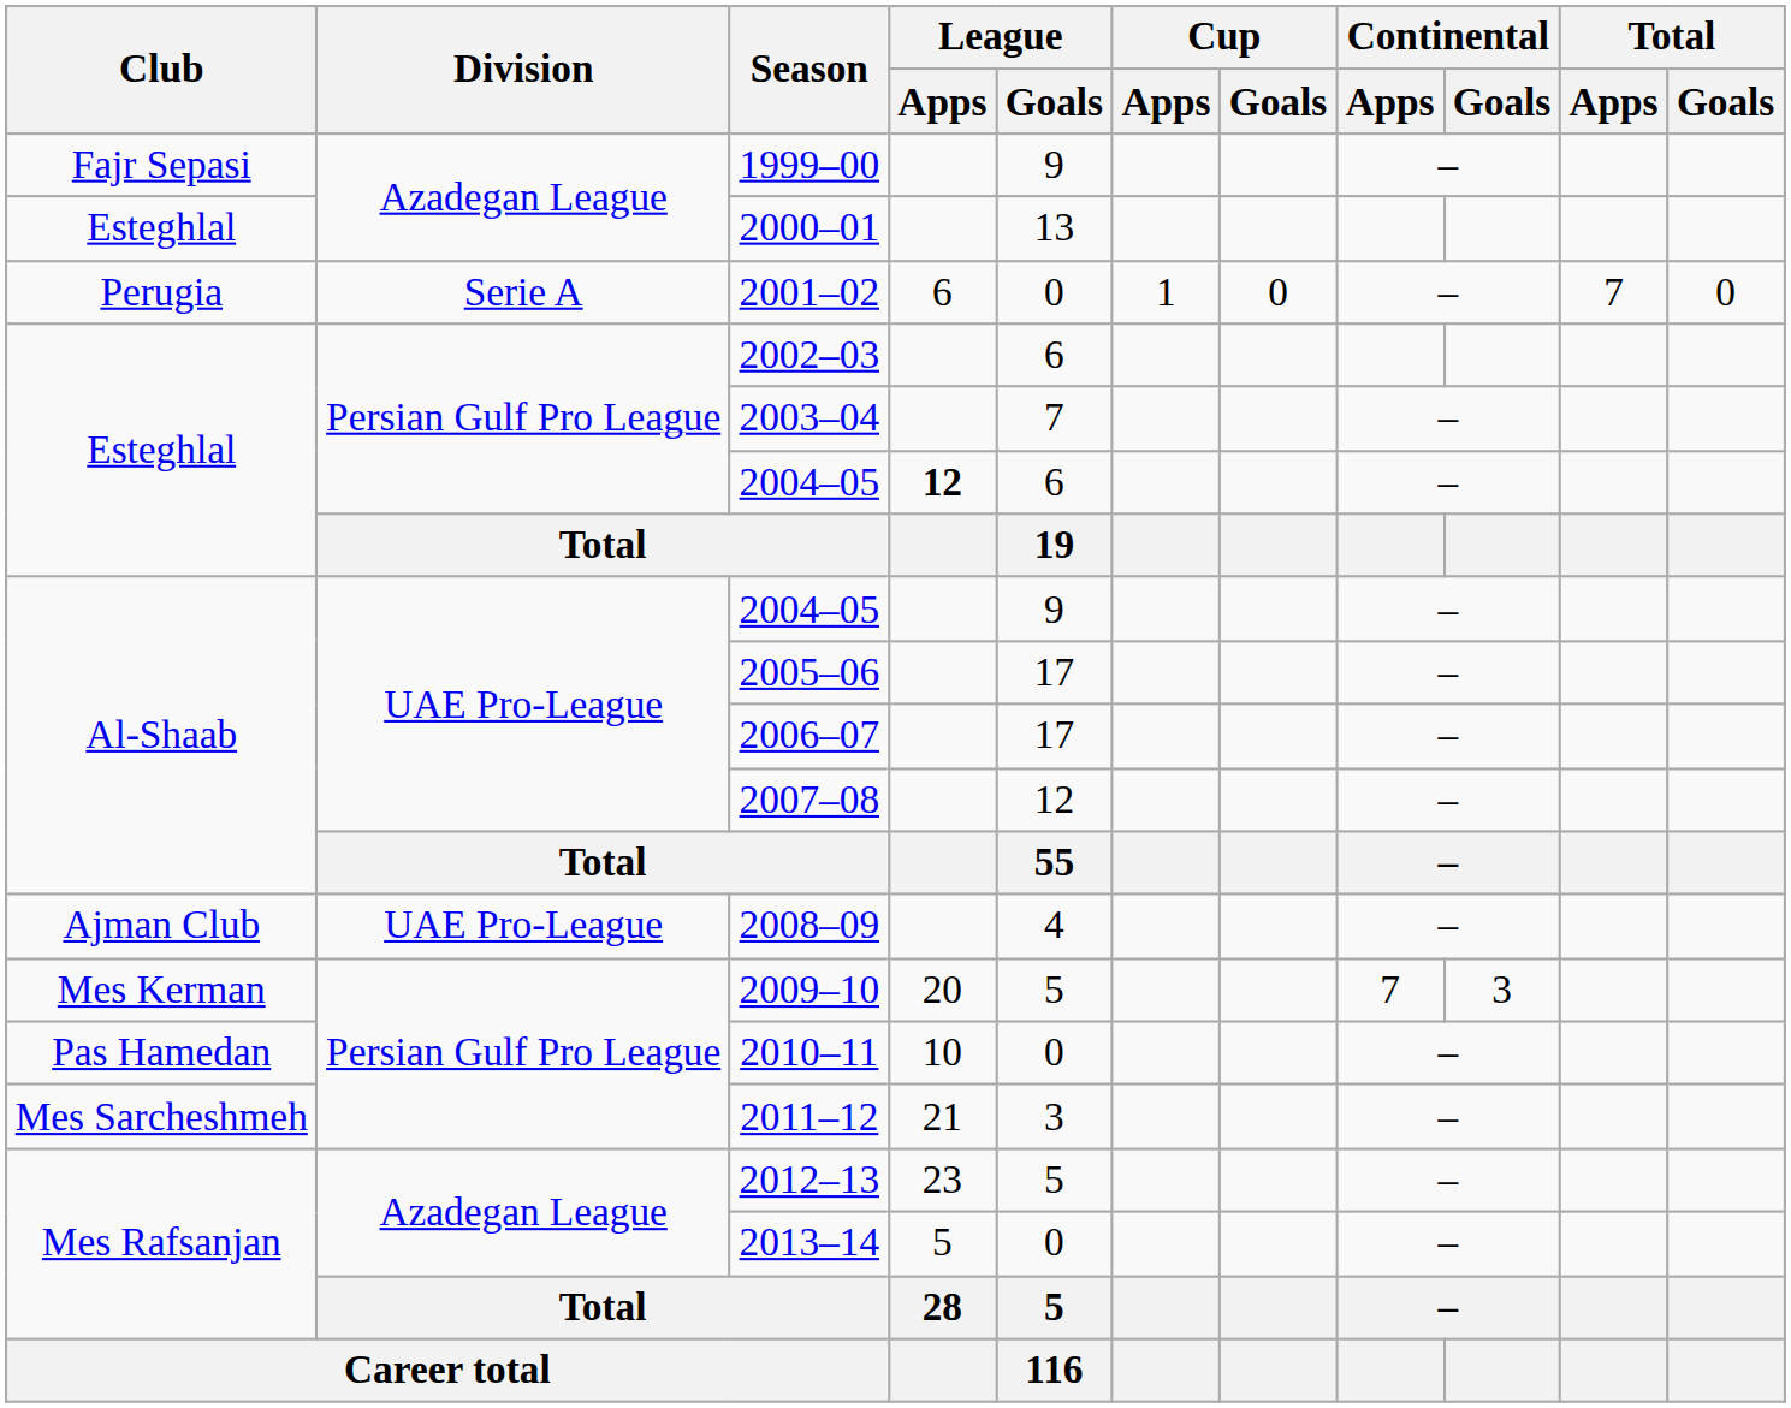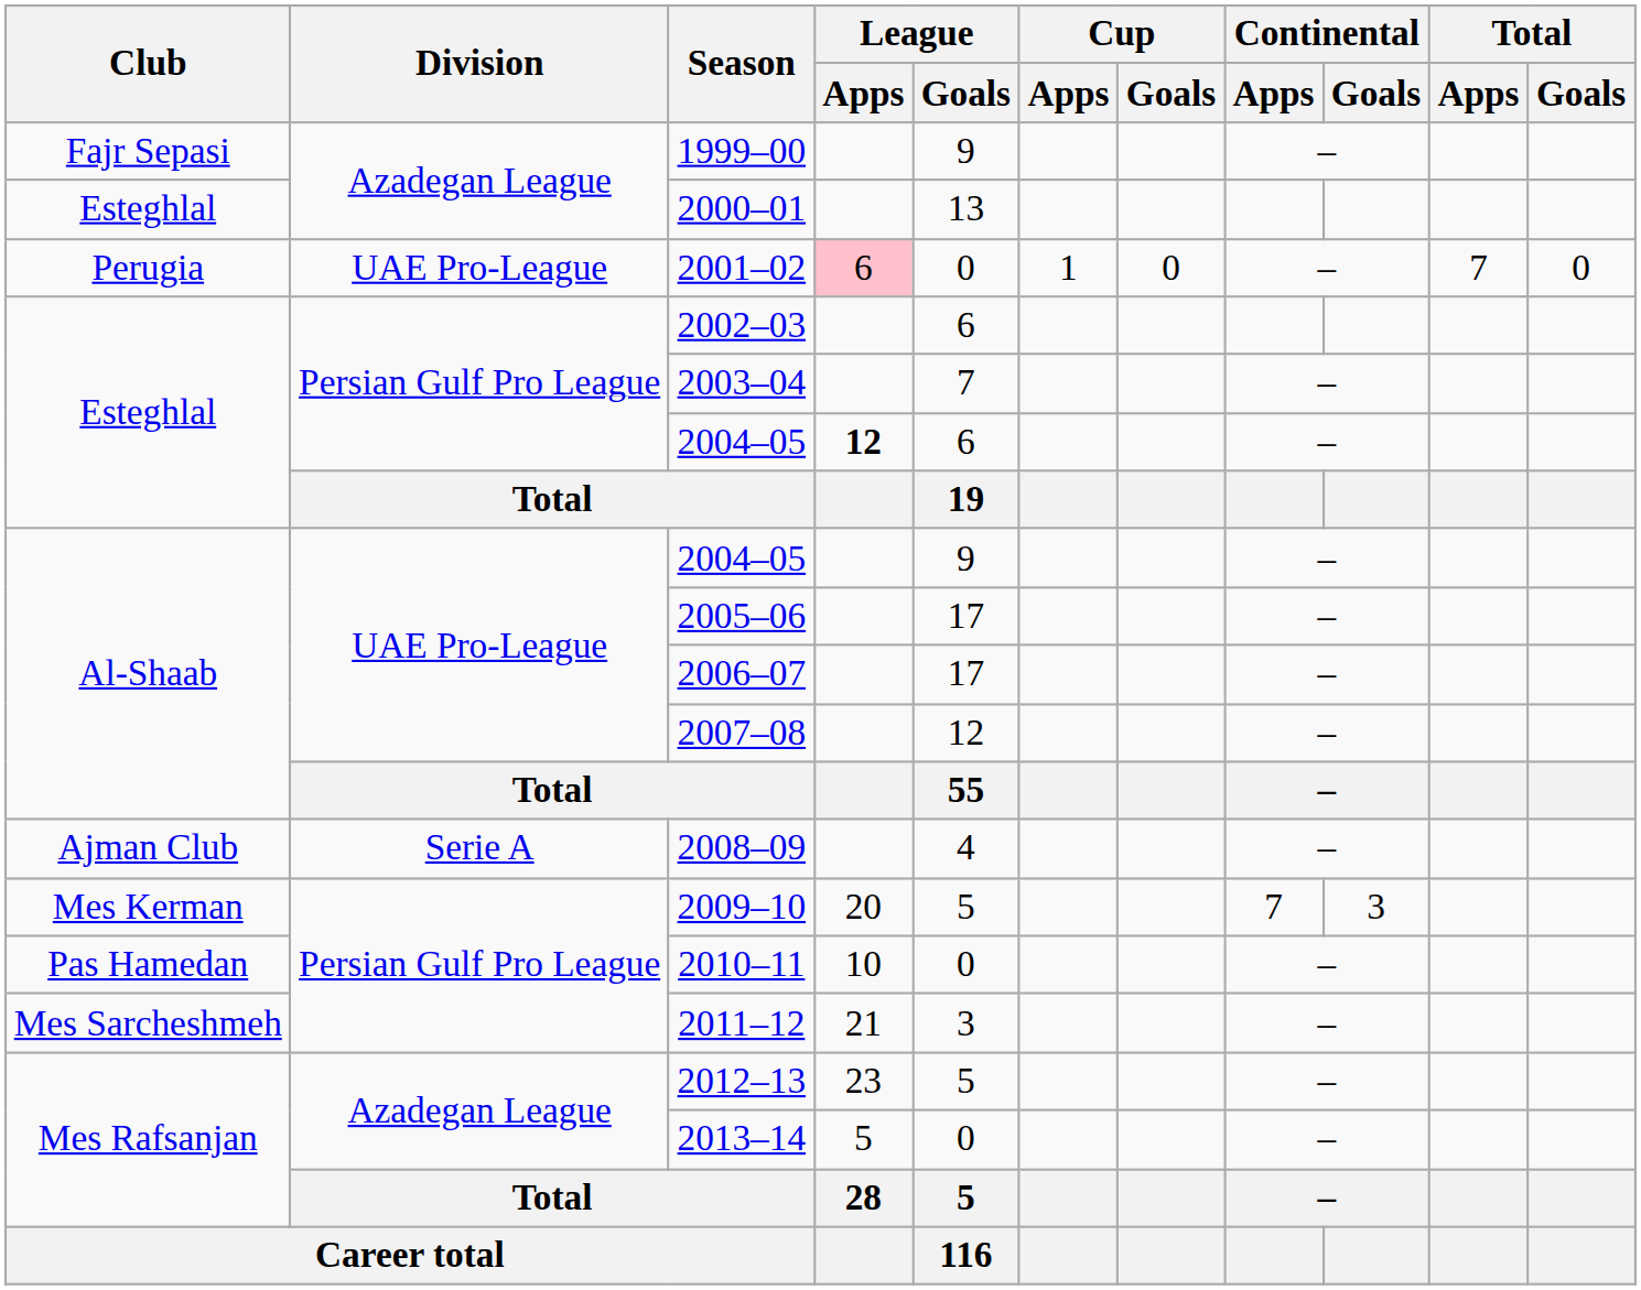2001–02 | Division: Serie A -> UAE Pro-League
2001–02 | League / Apps: no background -> pink background
2008–09 | Division: UAE Pro-League -> Serie A
